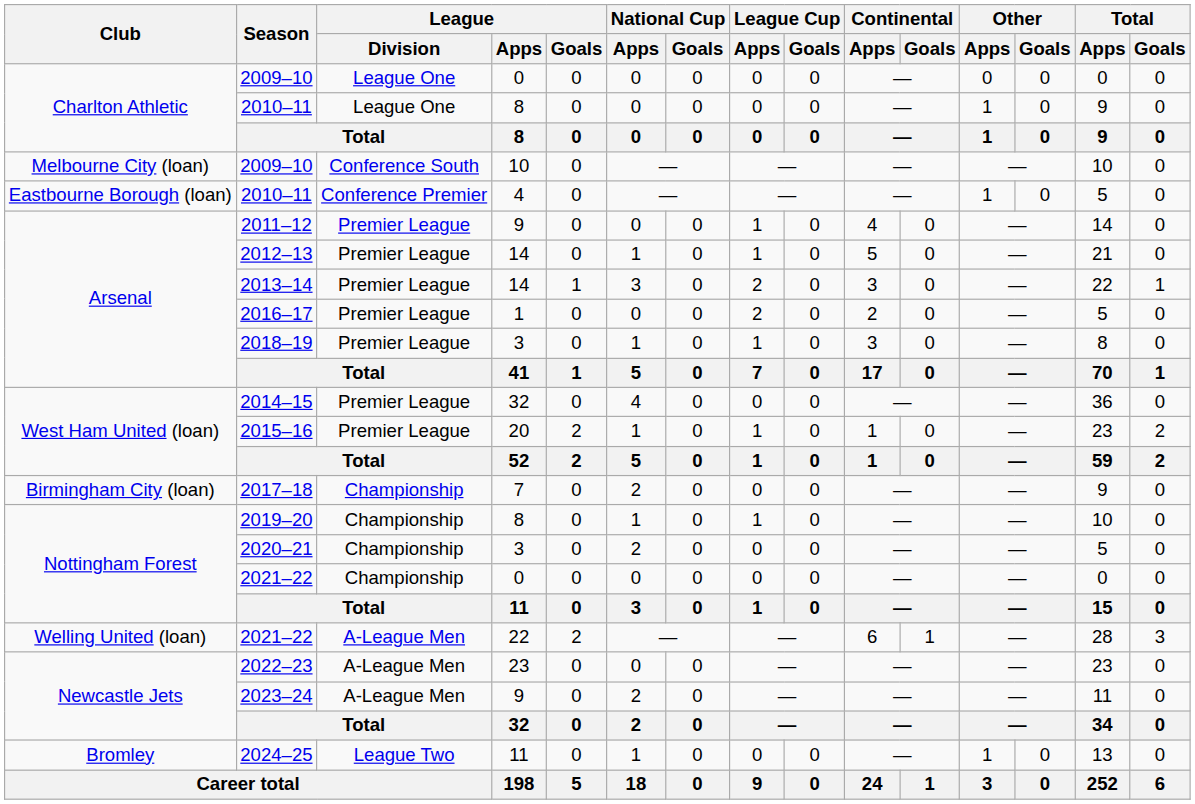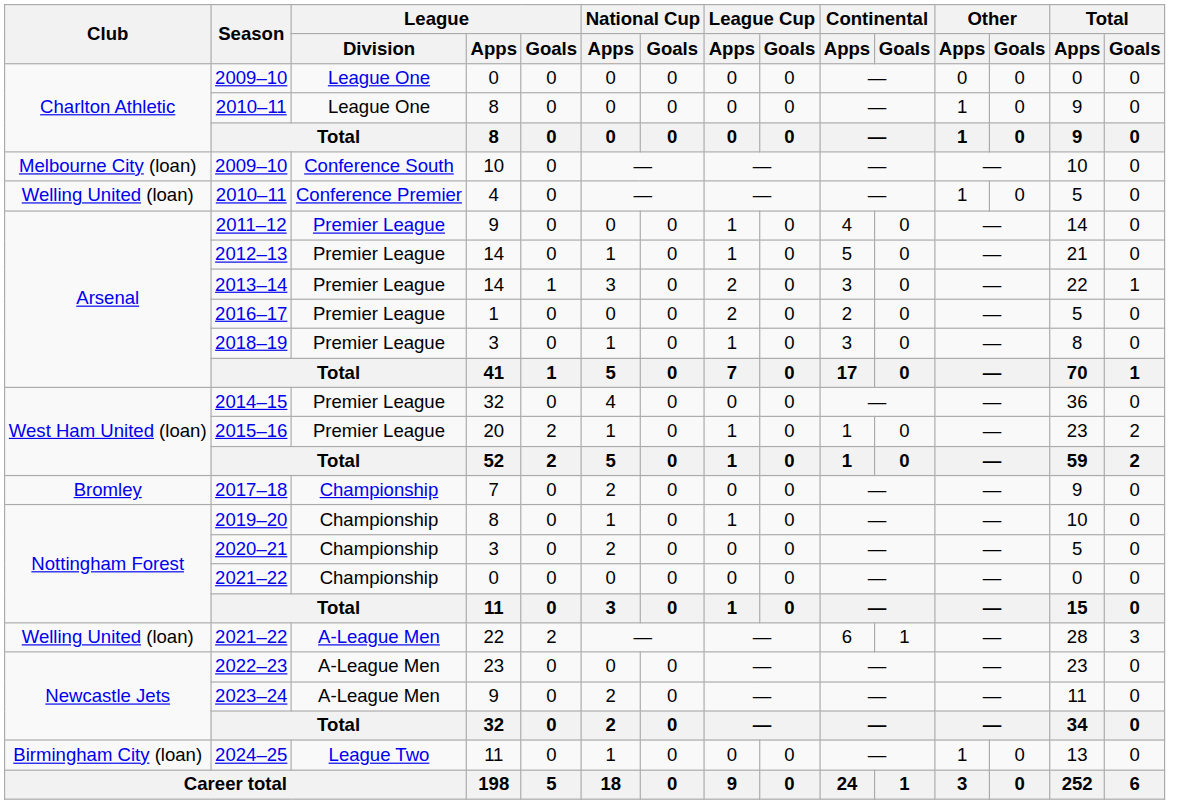2010–11 / 4 | Club: Eastbourne Borough (loan) -> Welling United (loan)
2017–18 | Club: Birmingham City (loan) -> Bromley
2024–25 | Club: Bromley -> Birmingham City (loan)
